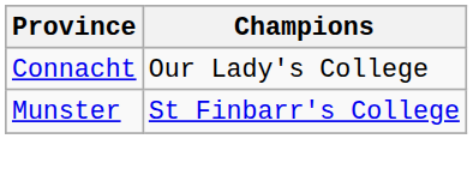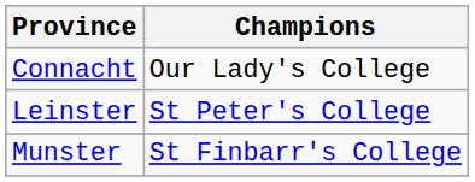+ row: Leinster | St Peter's College
